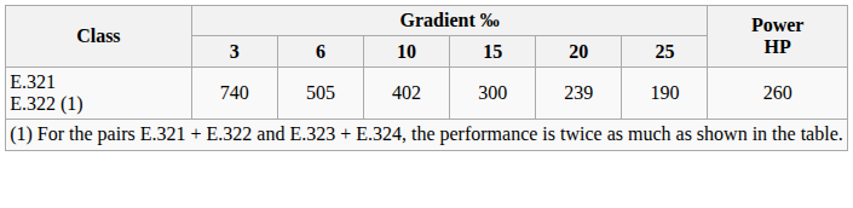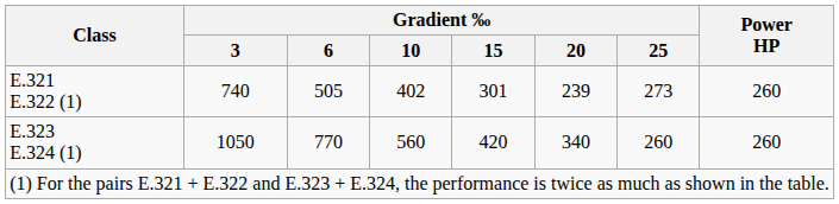E.321 E.322 (1) | Gradient ‰ / 15: 300 -> 301
E.321 E.322 (1) | Gradient ‰ / 25: 190 -> 273
+ row: E.323 E.324 (1) | 1050 | 770 | 560 | 420 | 340 | 260 | 260
